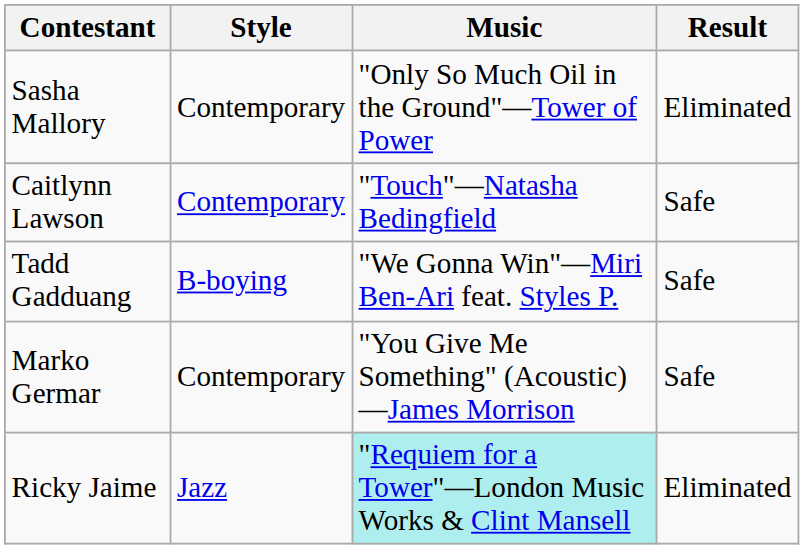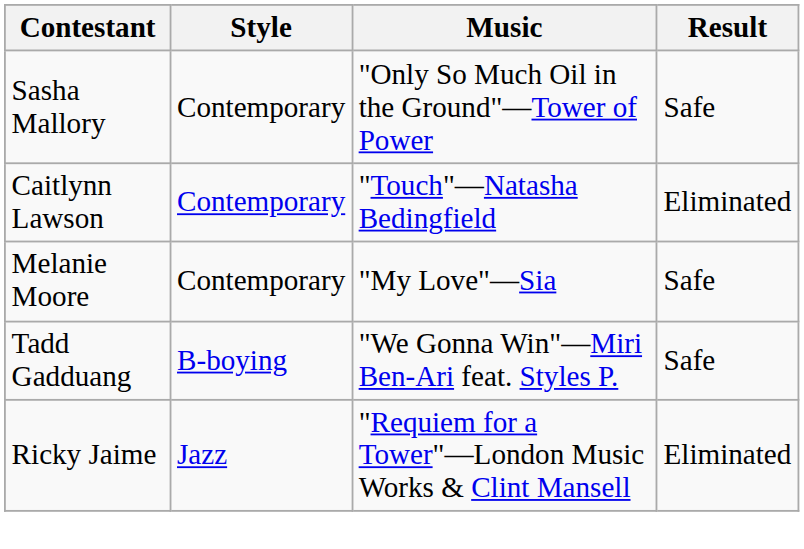Sasha Mallory | Result: Eliminated -> Safe
Caitlynn Lawson | Result: Safe -> Eliminated
+ row: Melanie Moore | Contemporary | "My Love"—Sia | Safe
- row: Marko Germar | Contemporary | "You Give Me Something" (Acoustic)—James Morrison | Safe
Ricky Jaime | Music: paleturquoise background -> no background
